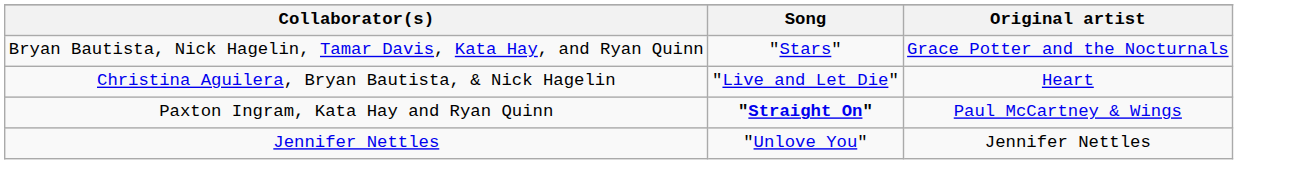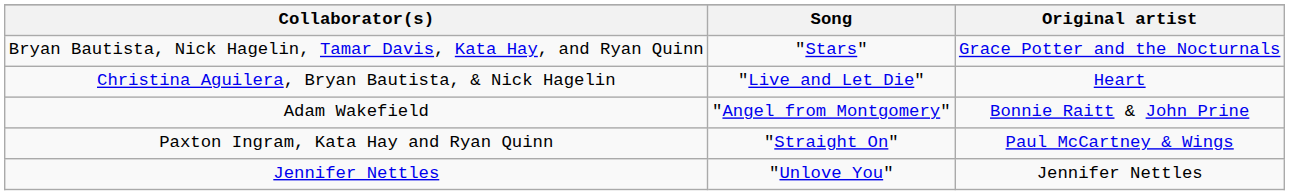+ row: Adam Wakefield | "Angel from Montgomery" | Bonnie Raitt & John Prine
Paxton Ingram, Kata Hay and Ryan Quinn | Song: bold -> normal
